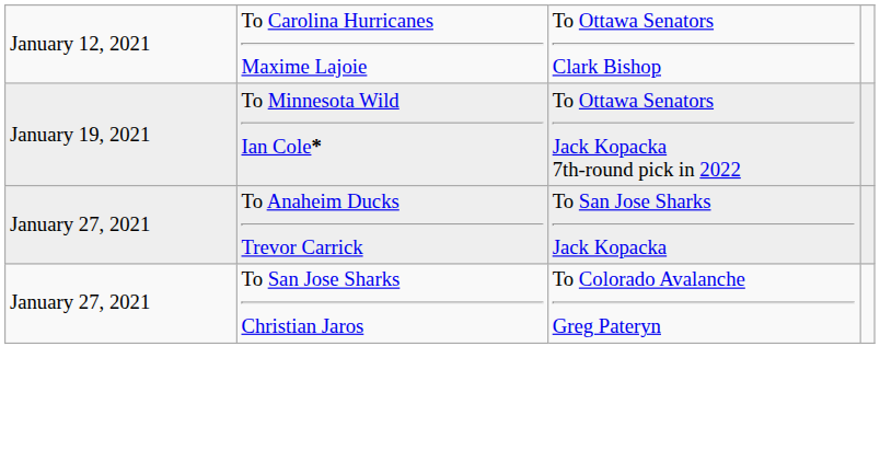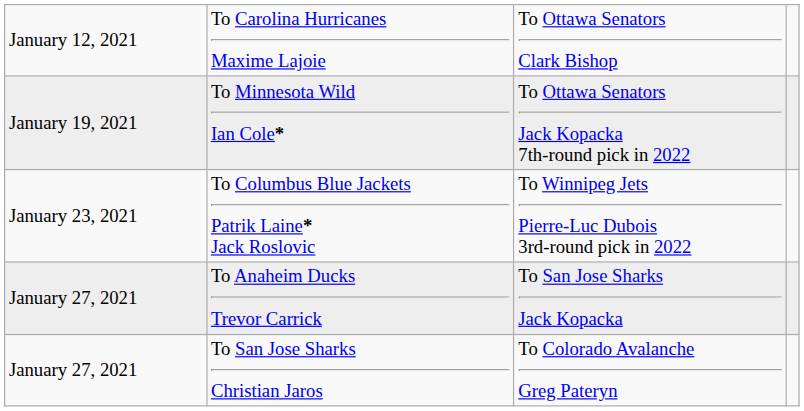+ row: January 23, 2021 | To Columbus Blue Jackets Patrik Laine* Jack Roslovic | To Winnipeg Jets Pierre-Luc Dubois 3rd-round pick in 2022
